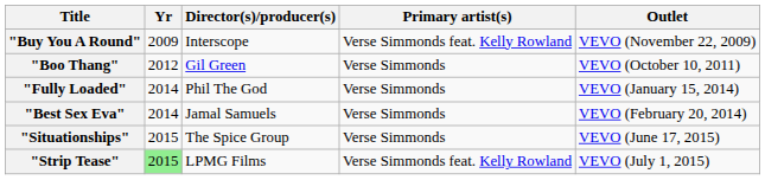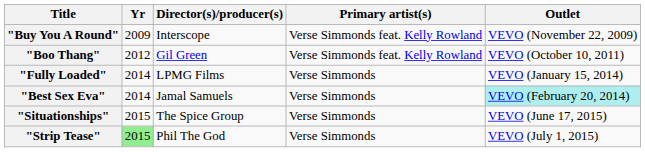"Boo Thang" | Primary artist(s): Verse Simmonds -> Verse Simmonds feat. Kelly Rowland
"Fully Loaded" | Director(s)/producer(s): Phil The God -> LPMG Films
"Best Sex Eva" | Outlet: no background -> paleturquoise background
"Strip Tease" | Director(s)/producer(s): LPMG Films -> Phil The God
"Strip Tease" | Primary artist(s): Verse Simmonds feat. Kelly Rowland -> Verse Simmonds
